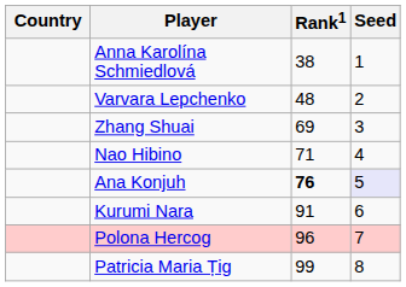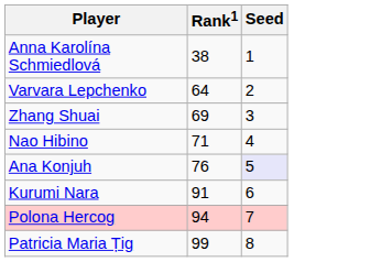- column: Country
Varvara Lepchenko | Rank1: 48 -> 64
Ana Konjuh | Rank1: bold -> normal
Polona Hercog | Rank1: 96 -> 94
